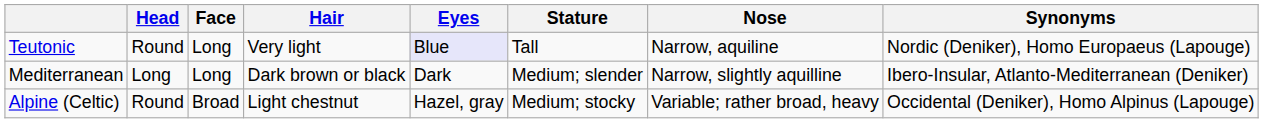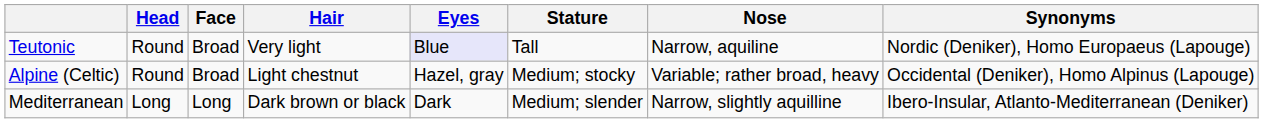Teutonic | Face: Long -> Broad
rows swapped: Alpine (Celtic) <-> Mediterranean
